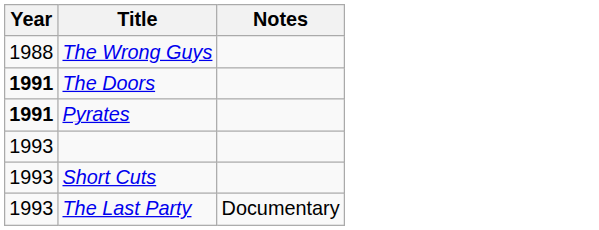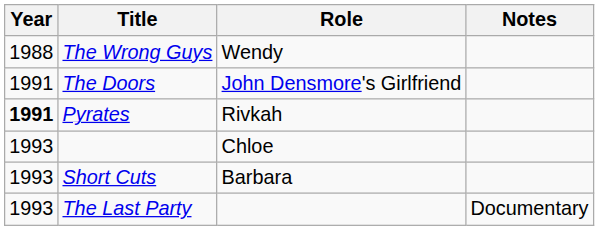+ column: Role | Wendy | John Densmore's Girlfriend | Rivkah | Chloe | Barbara
The Doors | Year: bold -> normal
